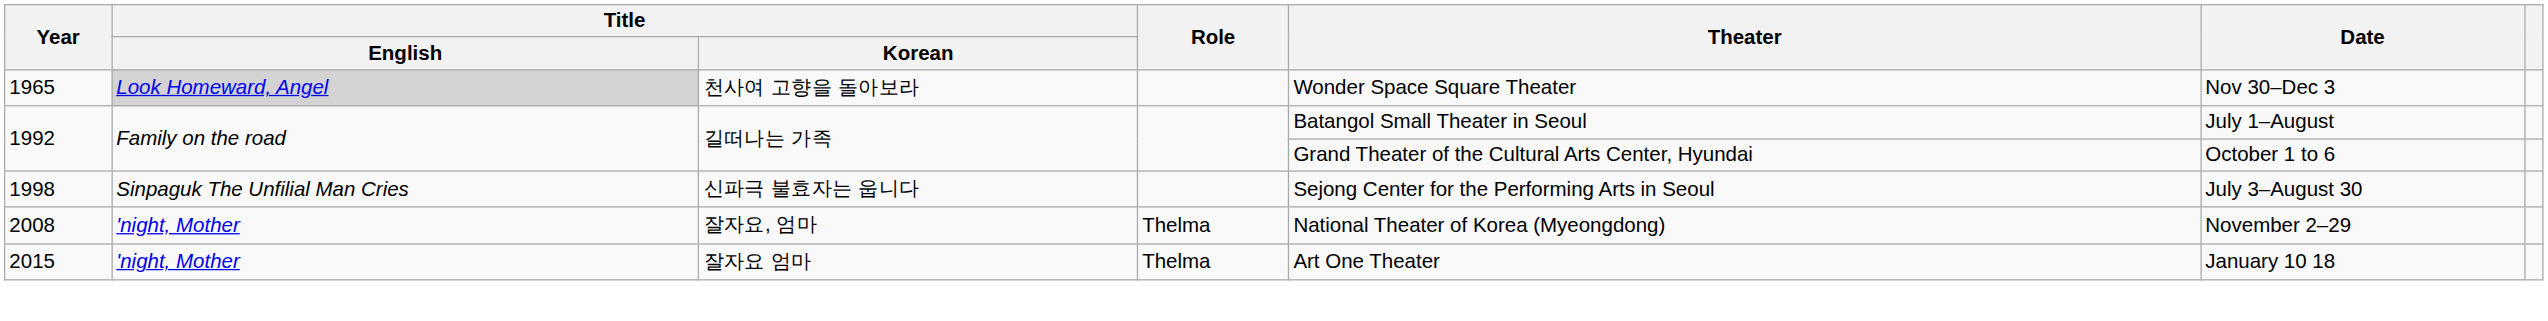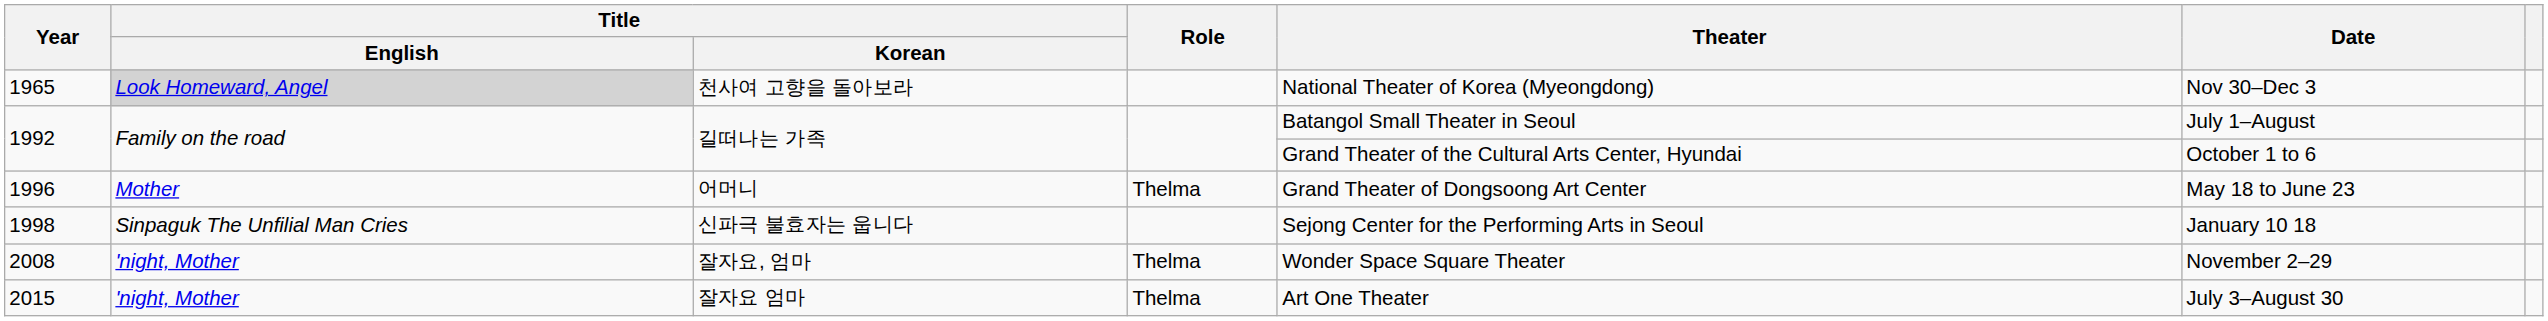1965 | Theater: Wonder Space Square Theater -> National Theater of Korea (Myeongdong)
+ row: 1996 | Mother | 어머니 | Thelma | Grand Theater of Dongsoong Art Center | May 18 to June 23
1998 | Date: July 3–August 30 -> January 10 18
2008 | Theater: National Theater of Korea (Myeongdong) -> Wonder Space Square Theater
2015 | Date: January 10 18 -> July 3–August 30
